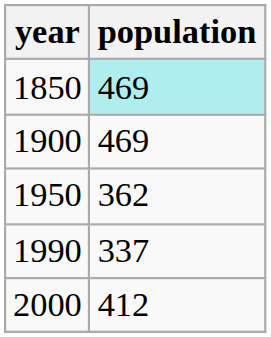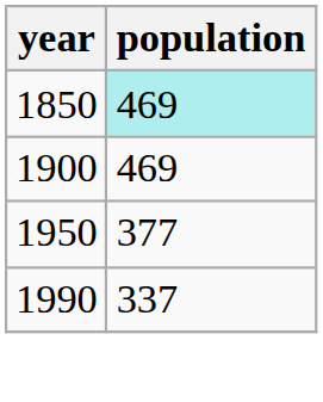1950 | population: 362 -> 377
- row: 2000 | 412
